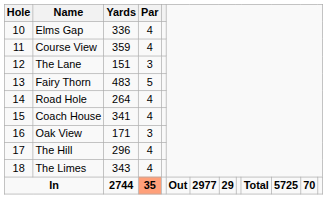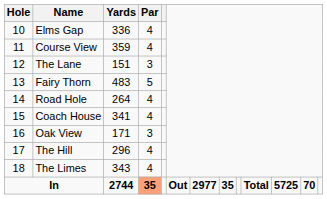In | column 9: 29 -> 35
